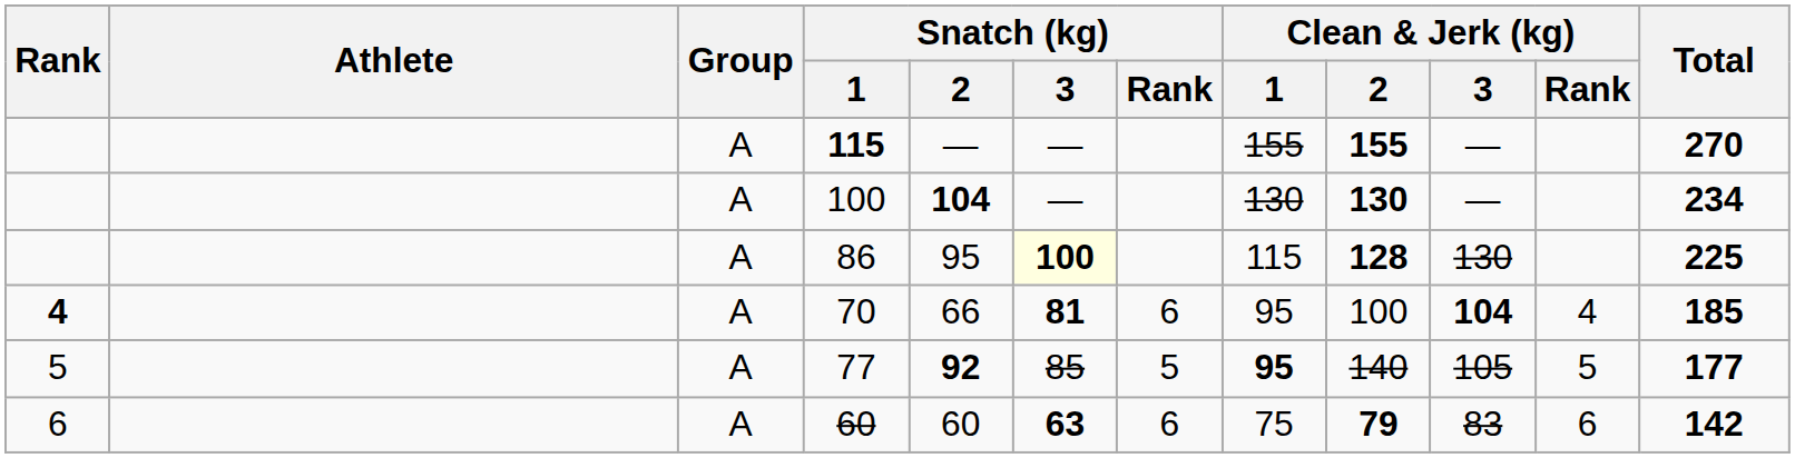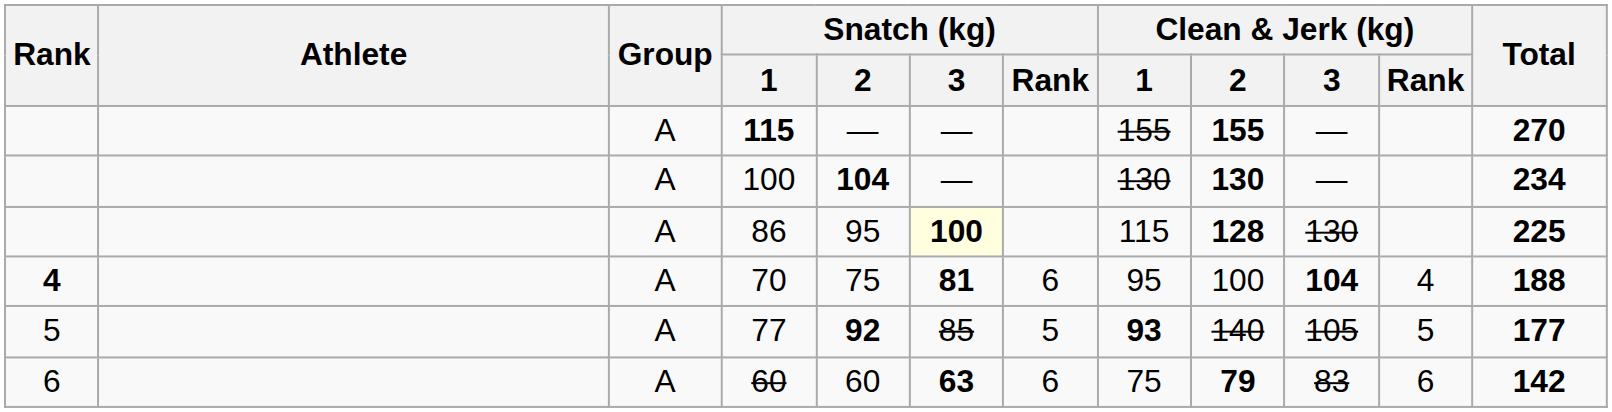70 | Snatch (kg) / 2: 66 -> 75
70 | Total: 185 -> 188
77 | Clean & Jerk (kg) / 1: 95 -> 93
